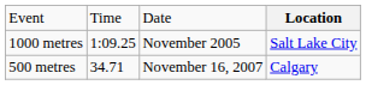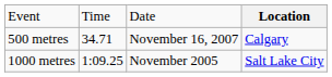rows swapped: 500 metres <-> 1000 metres
